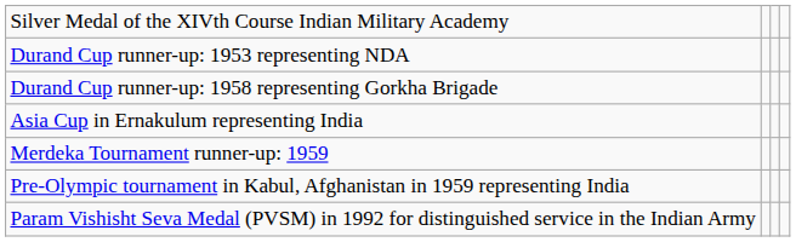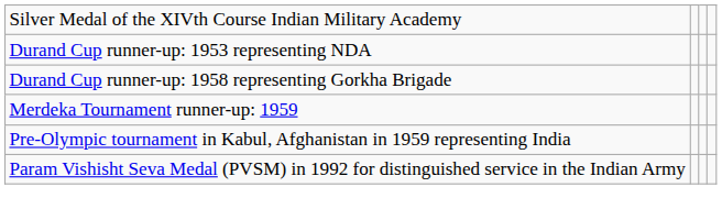- row: Asia Cup in Ernakulum representing India
